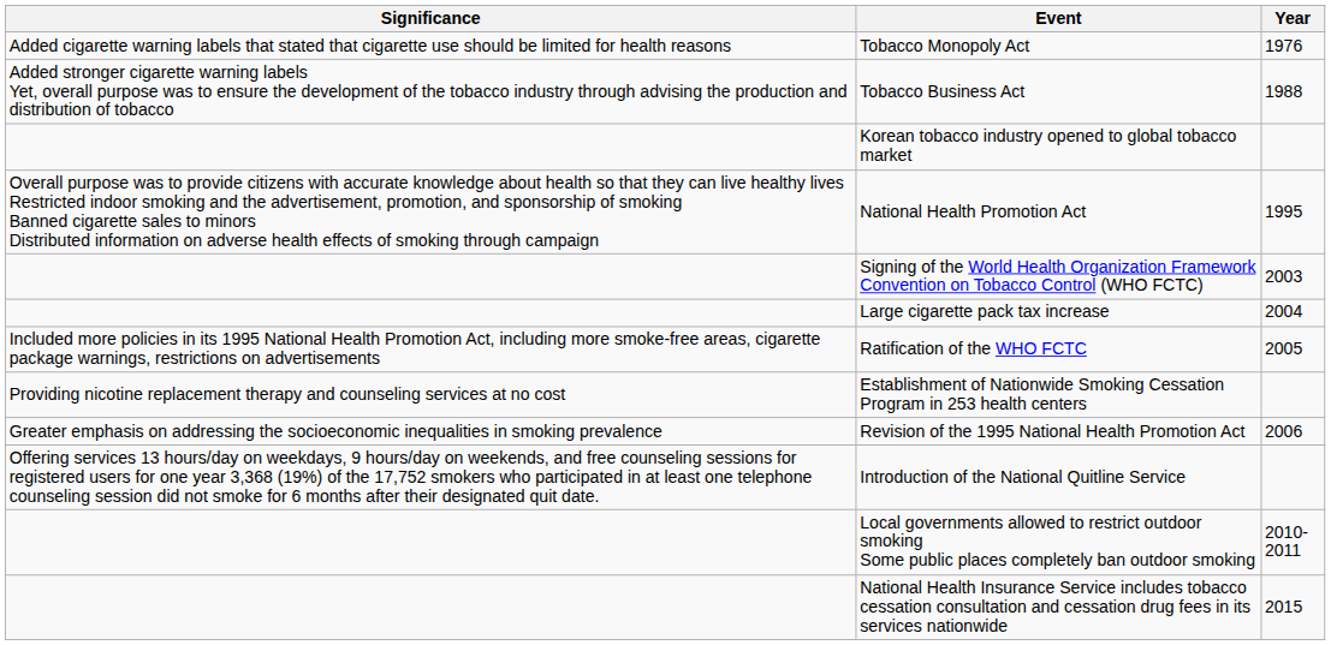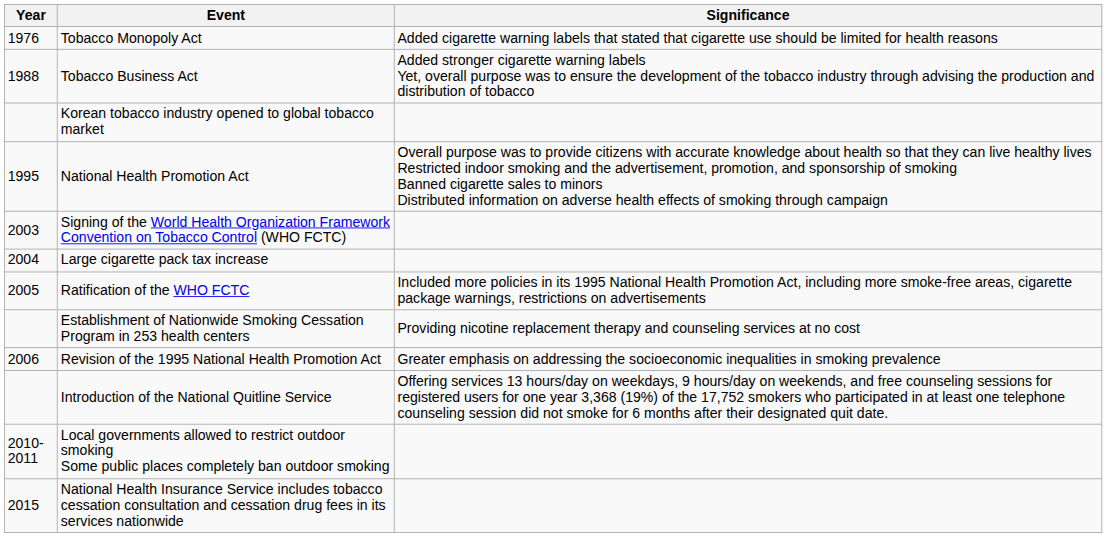columns swapped: Year <-> Significance
